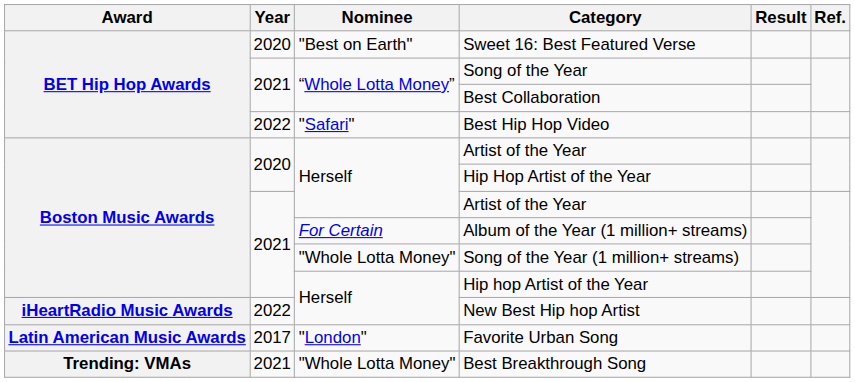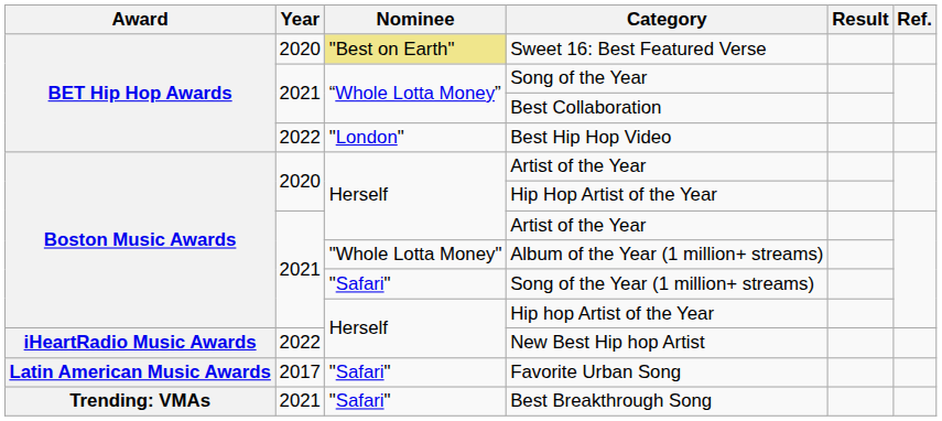Sweet 16: Best Featured Verse | Nominee: no background -> khaki background
Best Hip Hop Video | Nominee: "Safari" -> "London"
Album of the Year (1 million+ streams) | Nominee: For Certain -> "Whole Lotta Money"
Song of the Year (1 million+ streams) | Nominee: "Whole Lotta Money" -> "Safari"
Favorite Urban Song | Nominee: "London" -> "Safari"
Best Breakthrough Song | Nominee: "Whole Lotta Money" -> "Safari"
